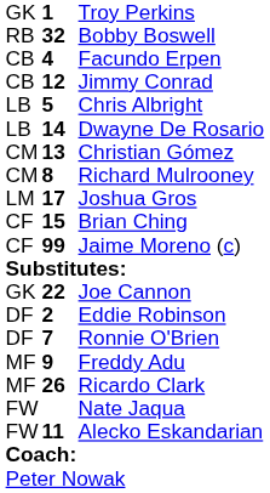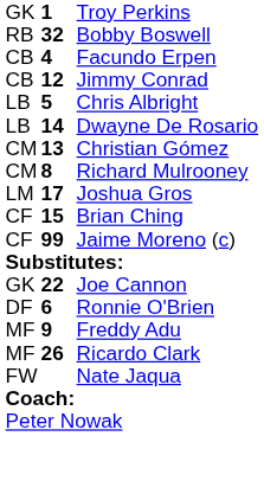- row: DF | 2 | Eddie Robinson
Ronnie O'Brien | column 2: 7 -> 6
- row: FW | 11 | Alecko Eskandarian
